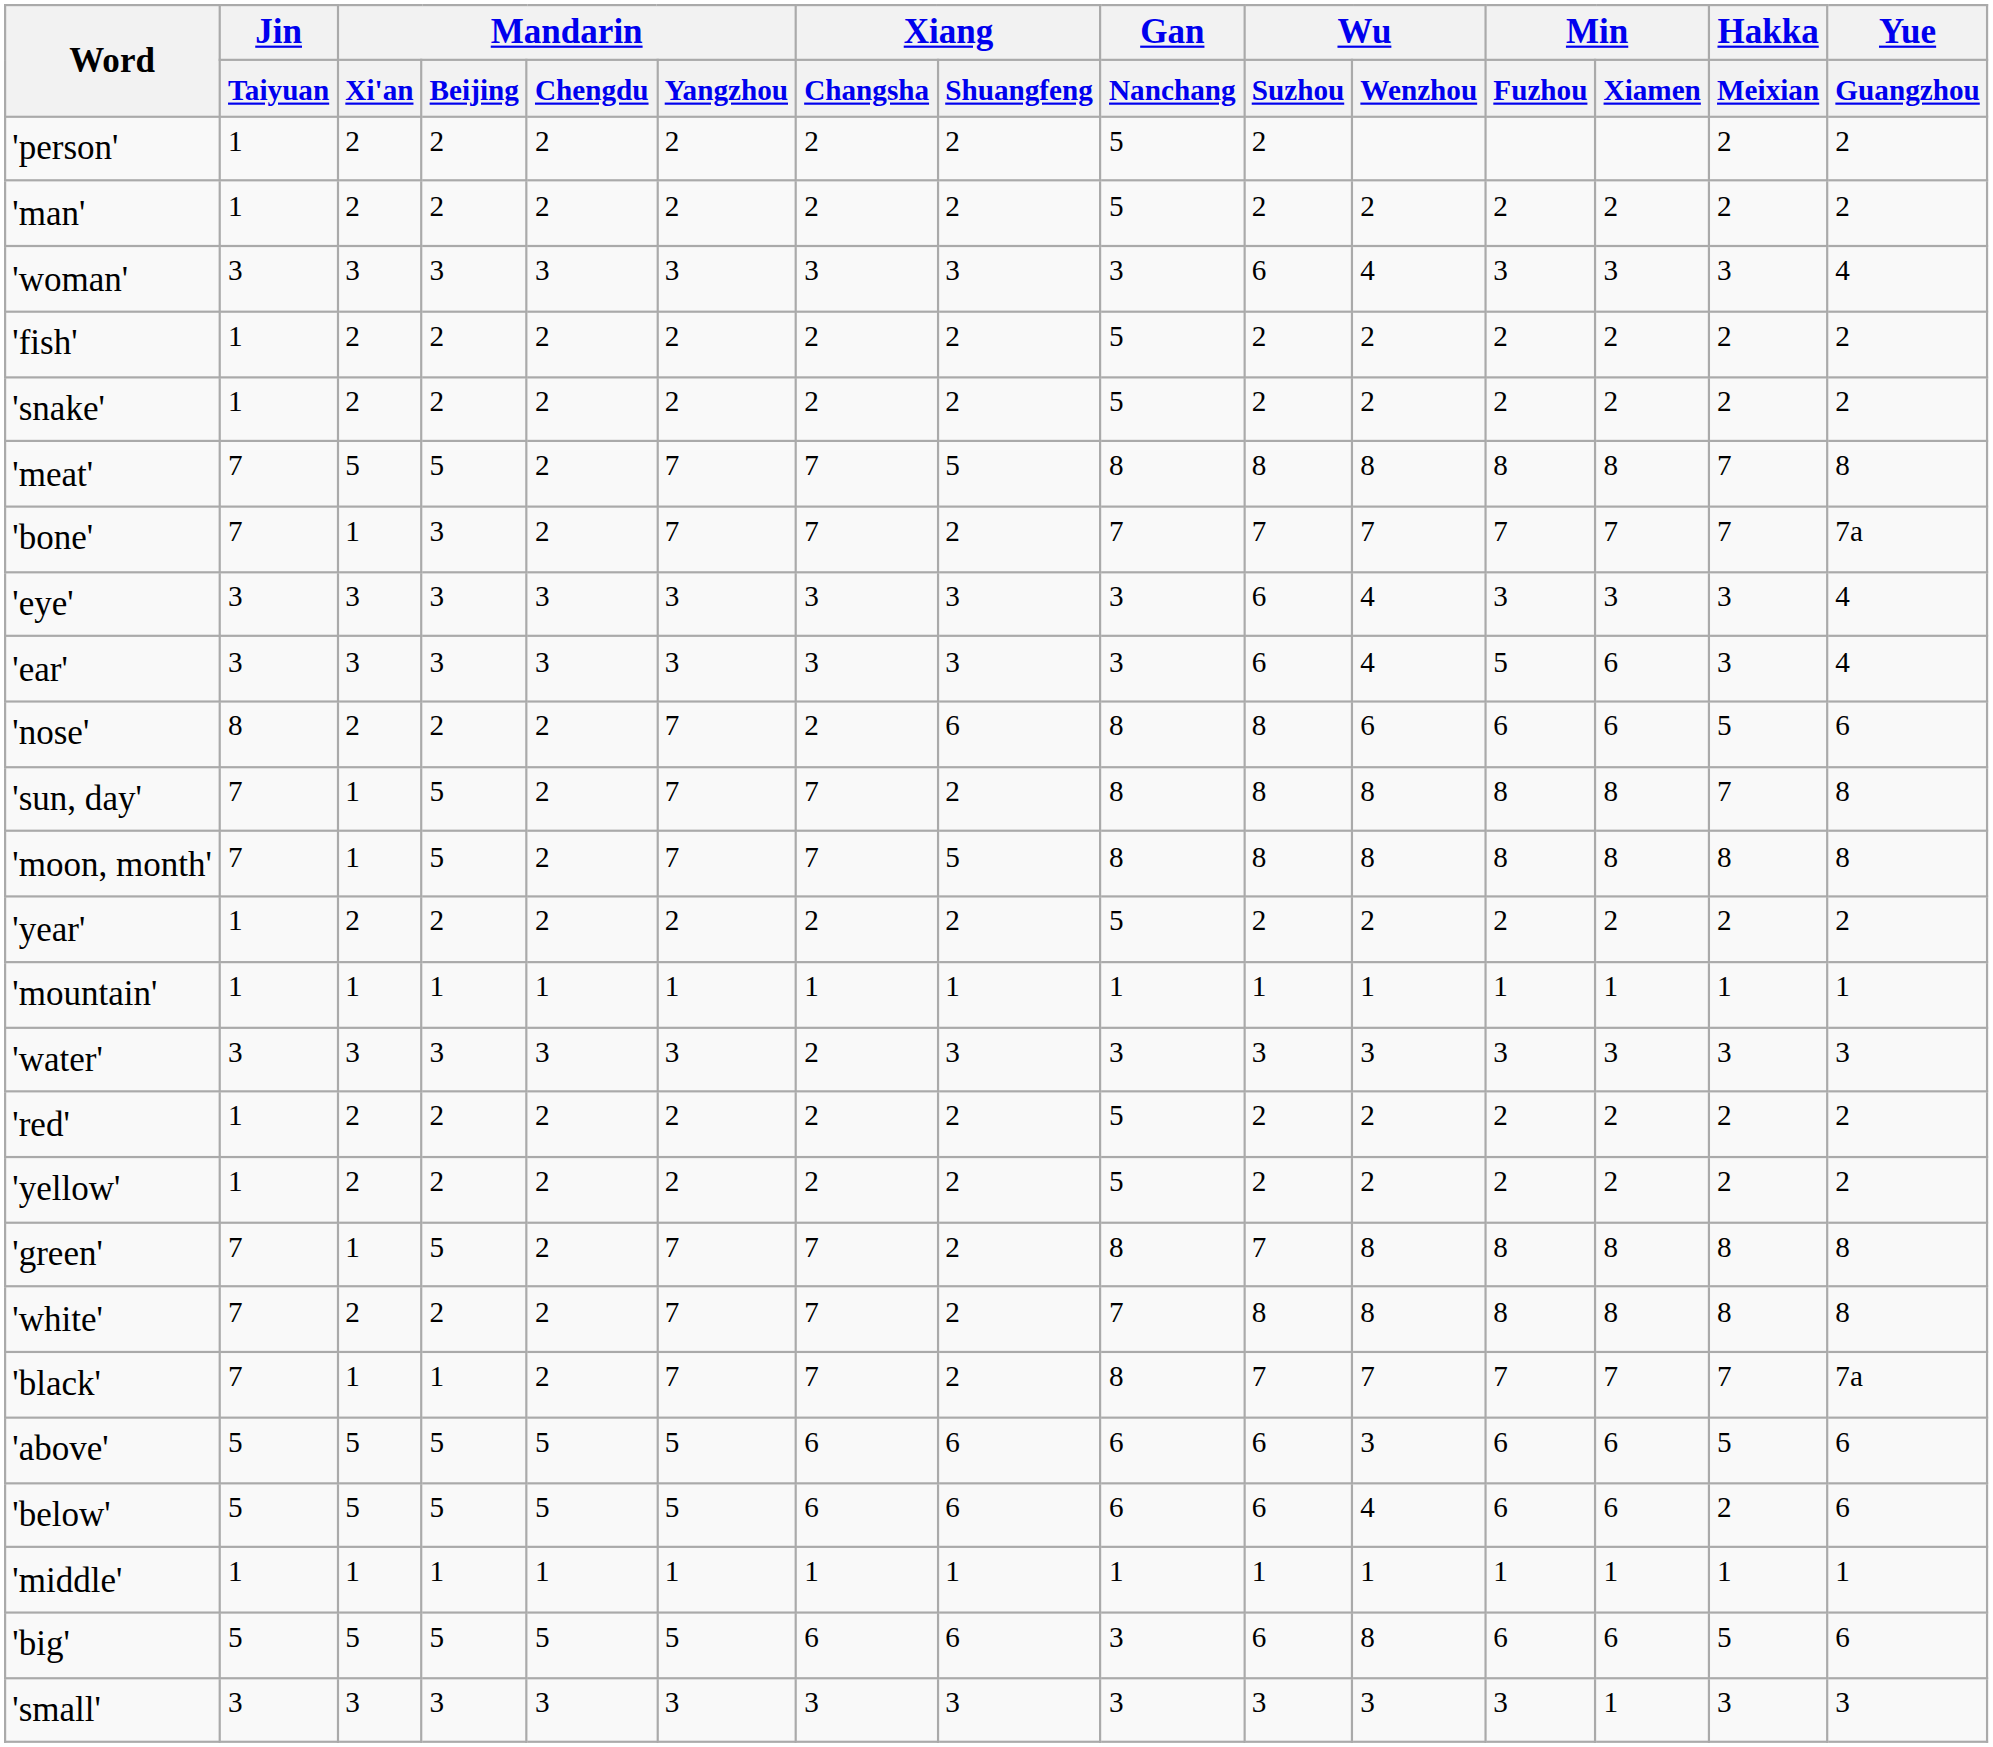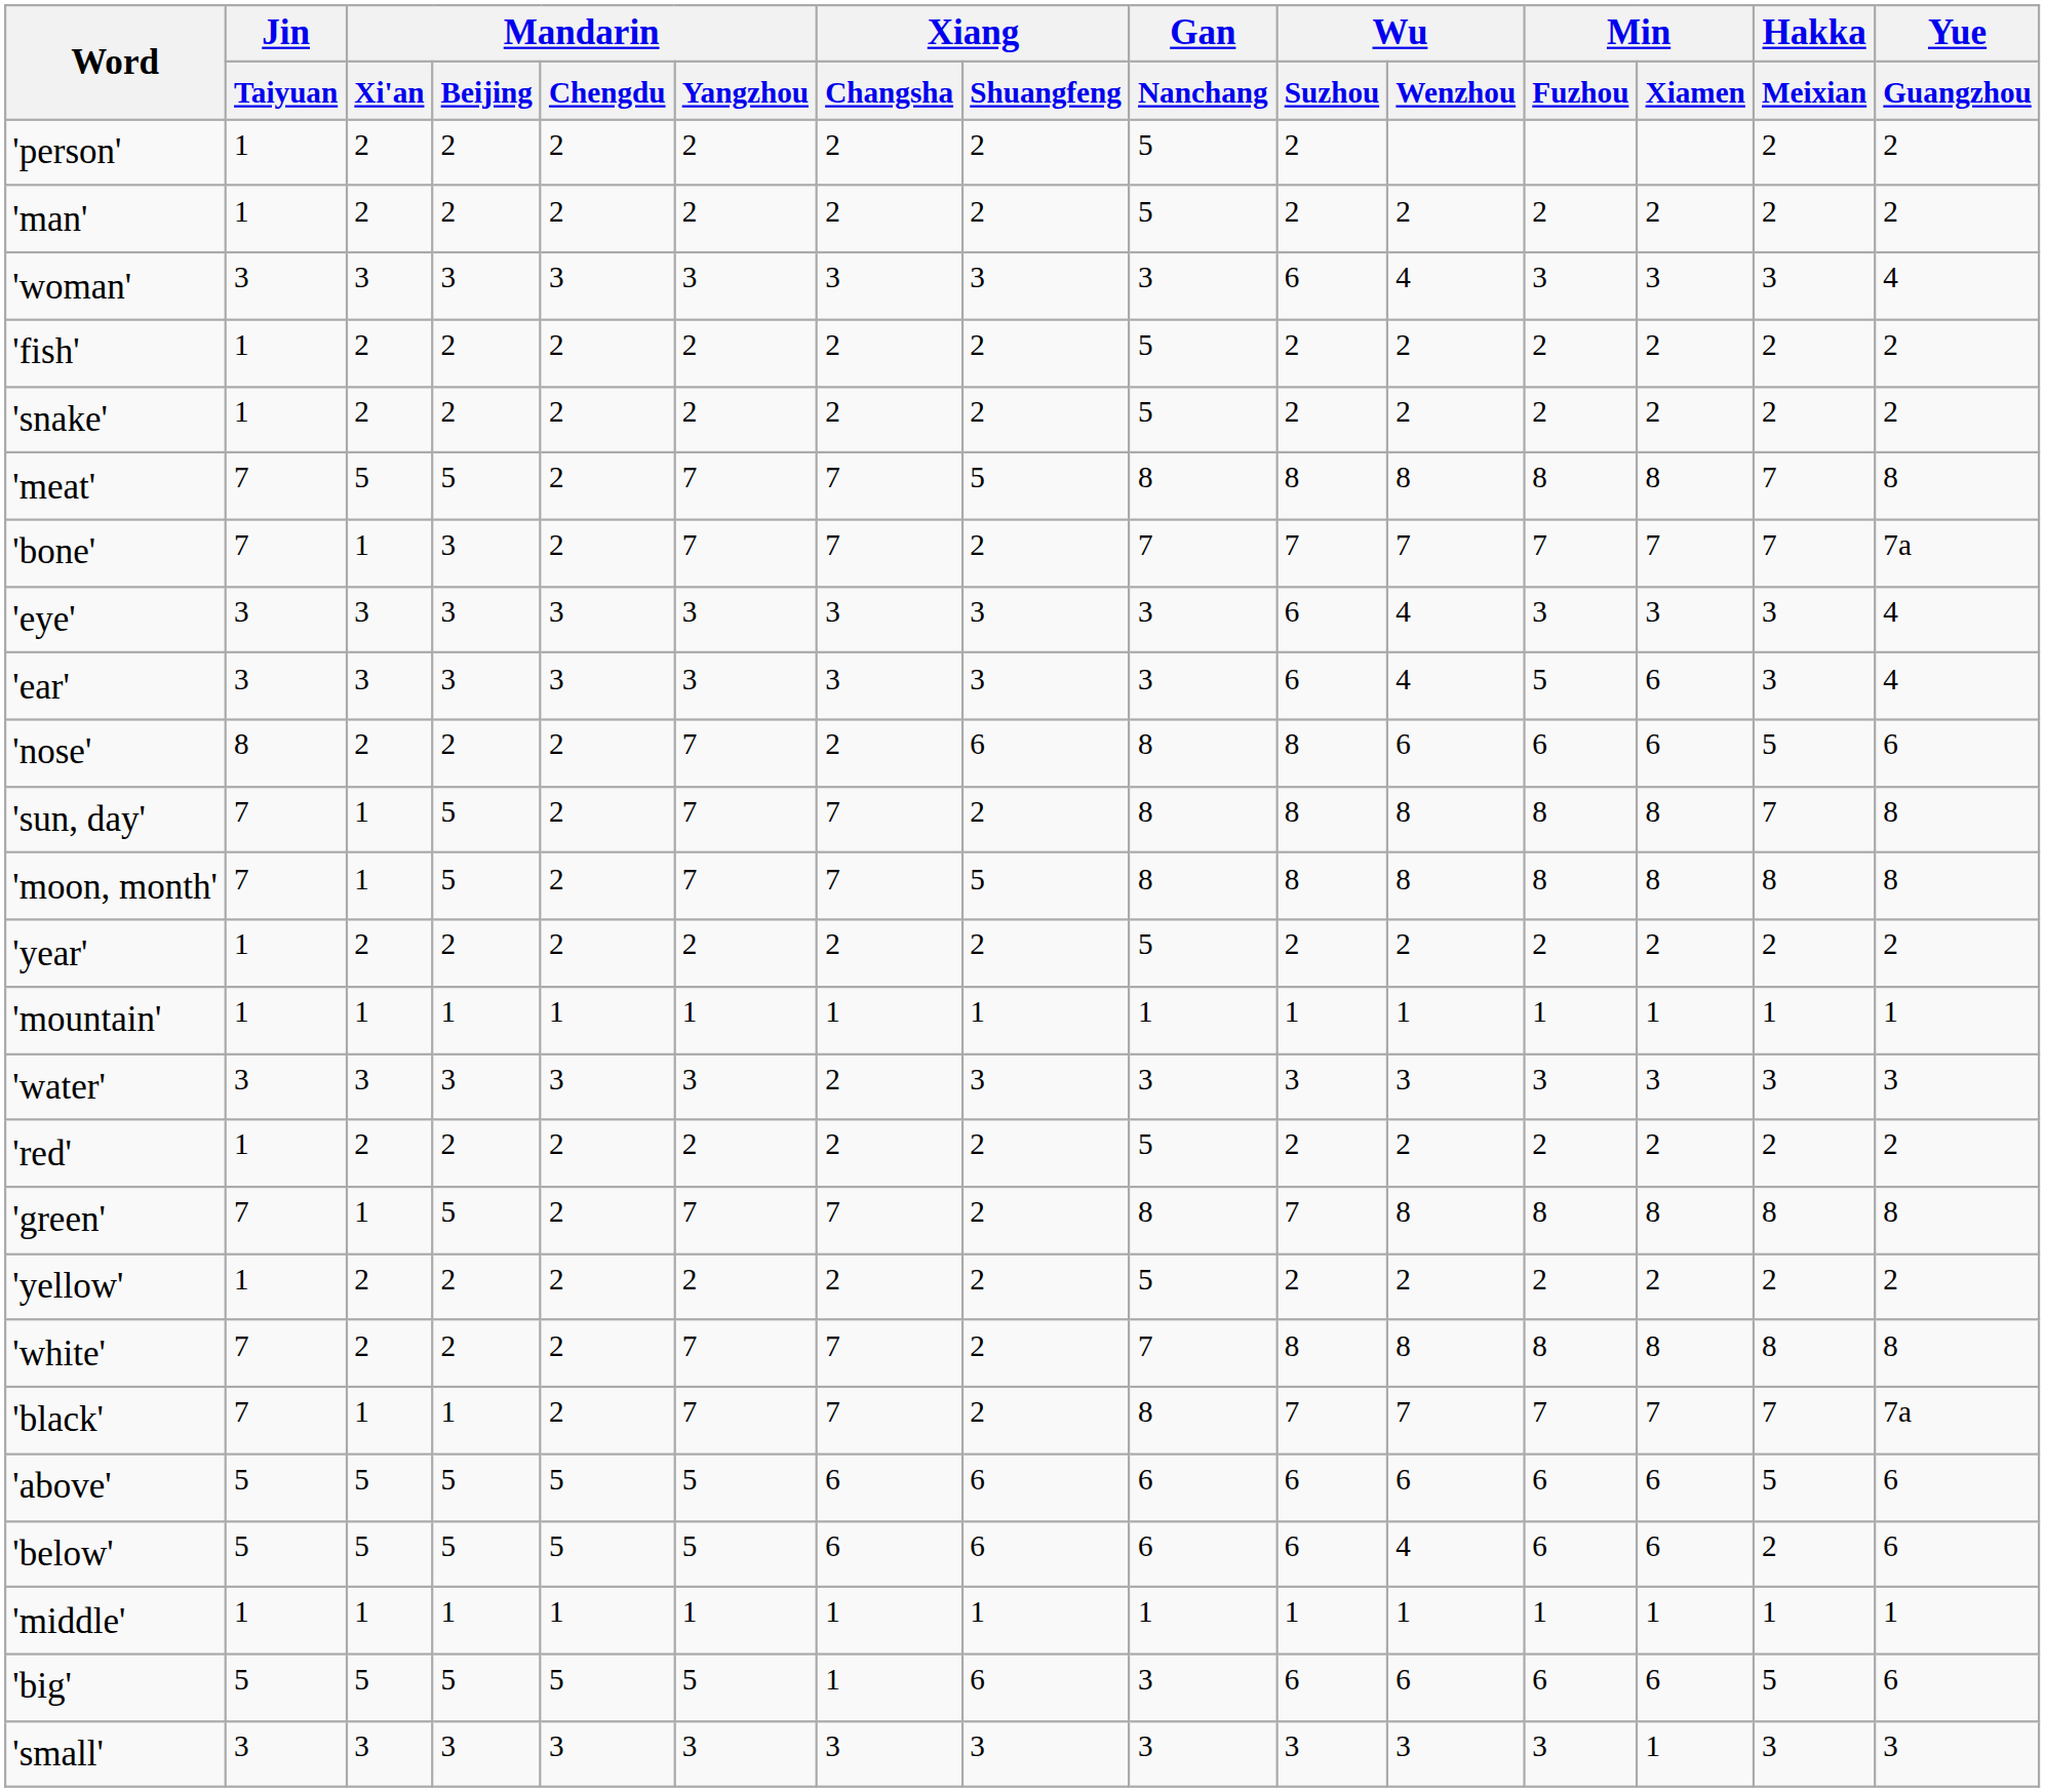rows swapped: 'green' <-> 'yellow'
'above' | Wu / Wenzhou: 3 -> 6
'big' | Xiang / Changsha: 6 -> 1
'big' | Wu / Wenzhou: 8 -> 6
